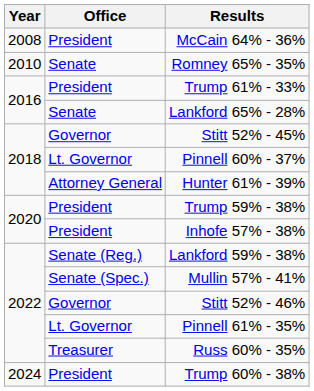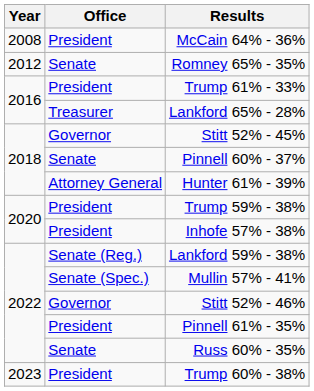Romney 65% - 35% | Year: 2010 -> 2012
Lankford 65% - 28% | Office: Senate -> Treasurer
Pinnell 60% - 37% | Office: Lt. Governor -> Senate
Pinnell 61% - 35% | Office: Lt. Governor -> President
Russ 60% - 35% | Office: Treasurer -> Senate
Trump 60% - 38% | Year: 2024 -> 2023
